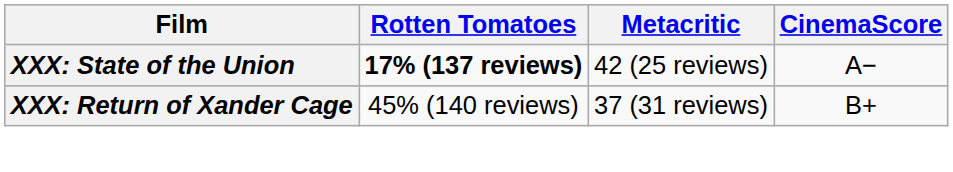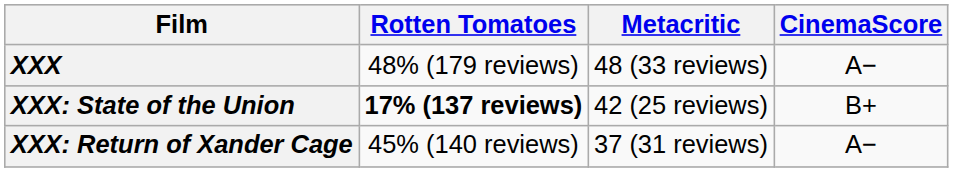+ row: XXX | 48% (179 reviews) | 48 (33 reviews) | A−
XXX: State of the Union | CinemaScore: A− -> B+
XXX: Return of Xander Cage | CinemaScore: B+ -> A−
